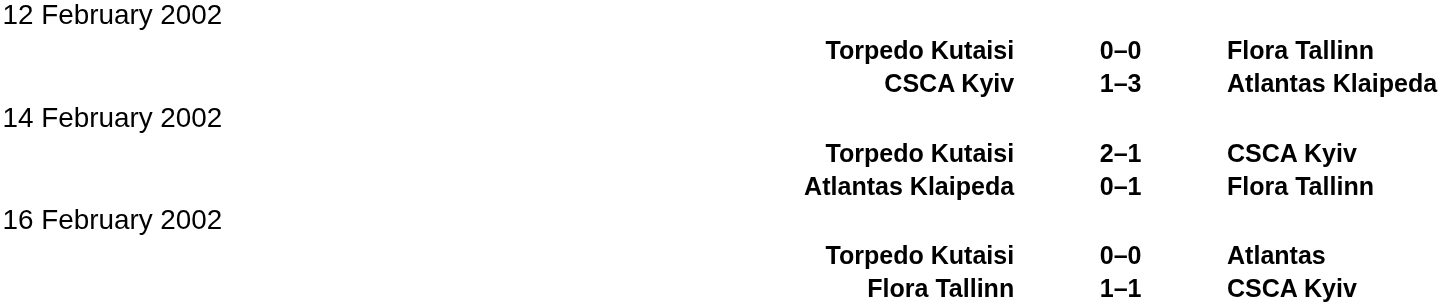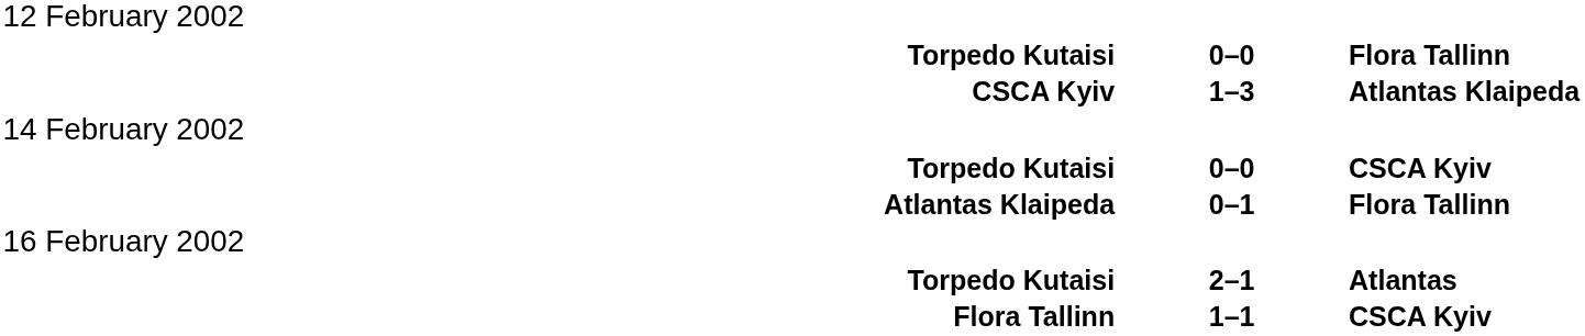Torpedo Kutaisi / CSCA Kyiv | column 2: 2–1 -> 0–0
Torpedo Kutaisi / Atlantas | column 2: 0–0 -> 2–1
